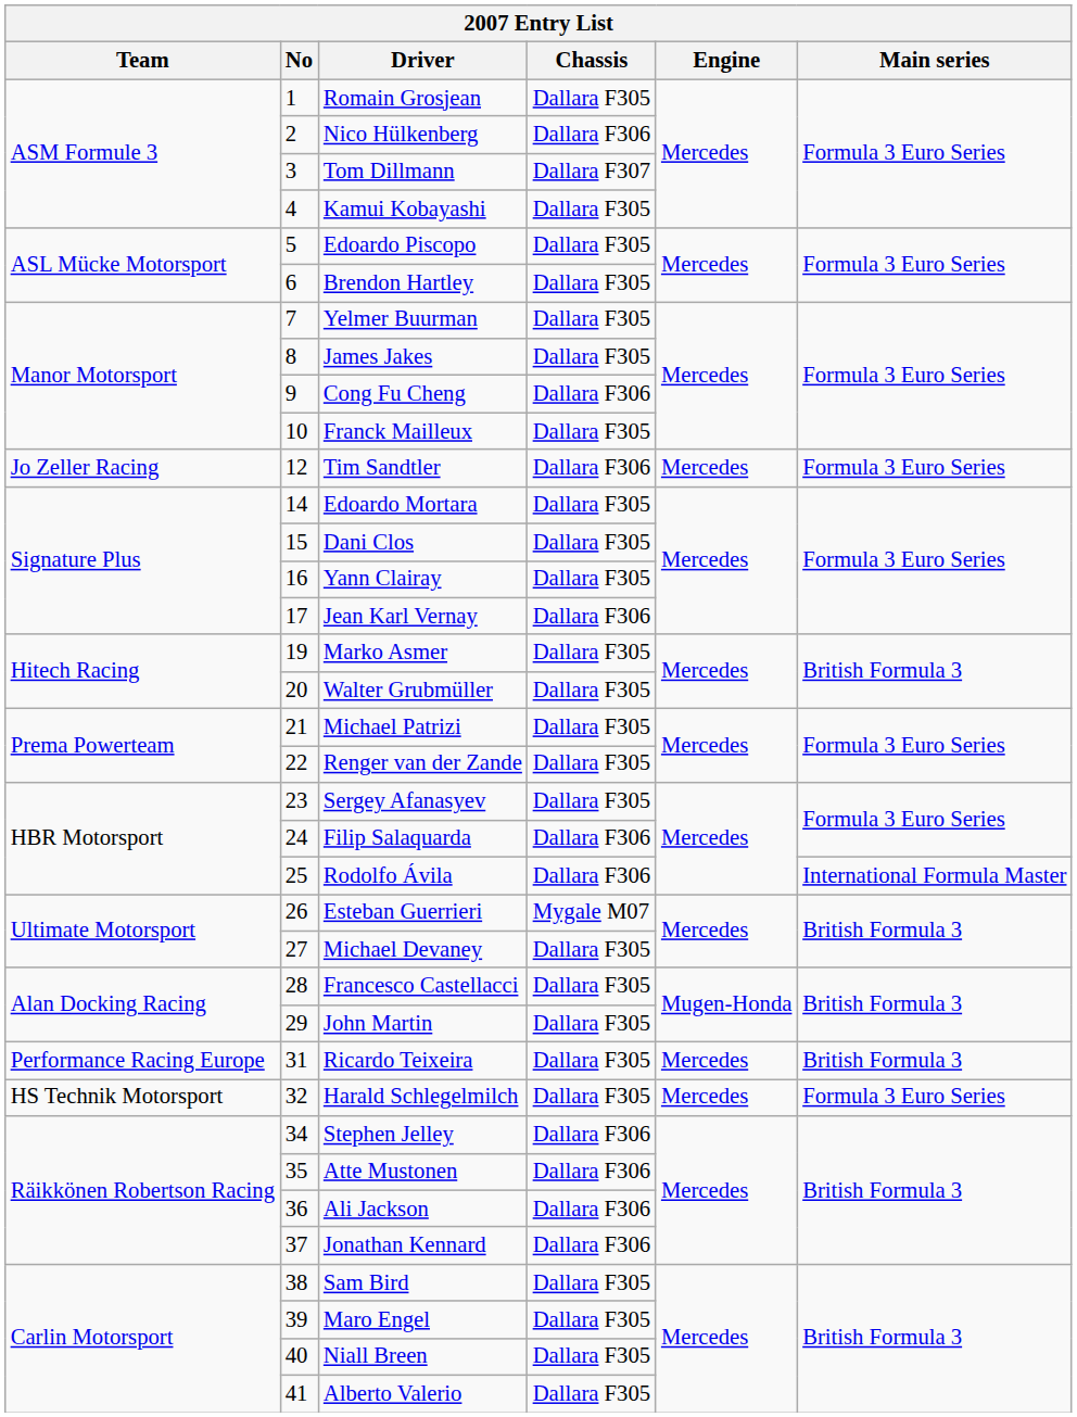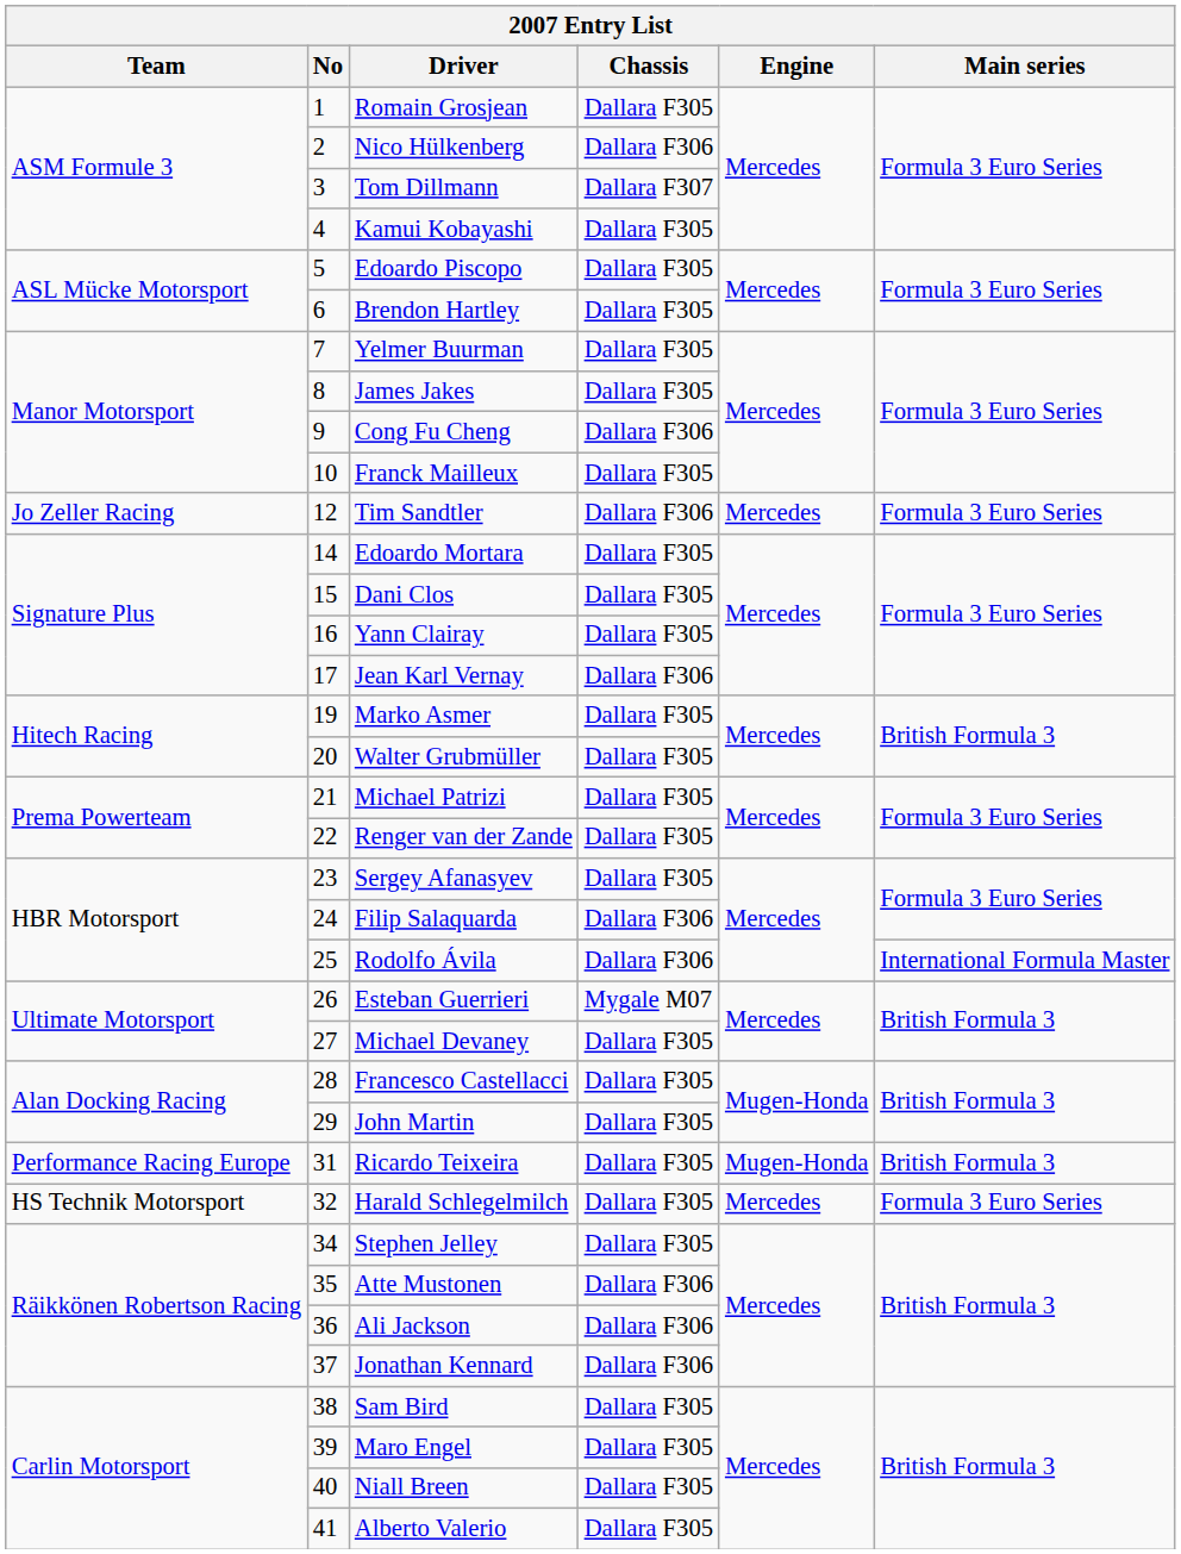Ricardo Teixeira | Engine: Mercedes -> Mugen-Honda
Stephen Jelley | Chassis: Dallara F306 -> Dallara F305
